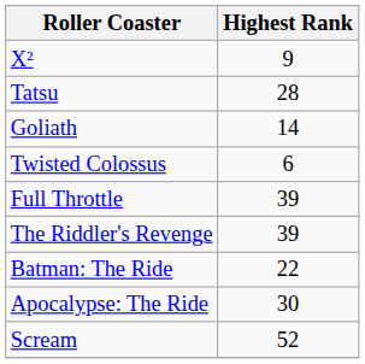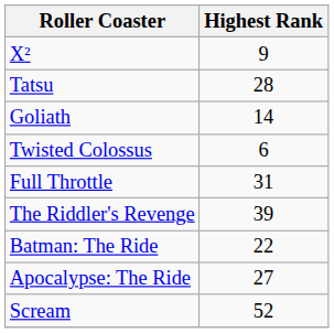Full Throttle | Highest Rank: 39 -> 31
Apocalypse: The Ride | Highest Rank: 30 -> 27
